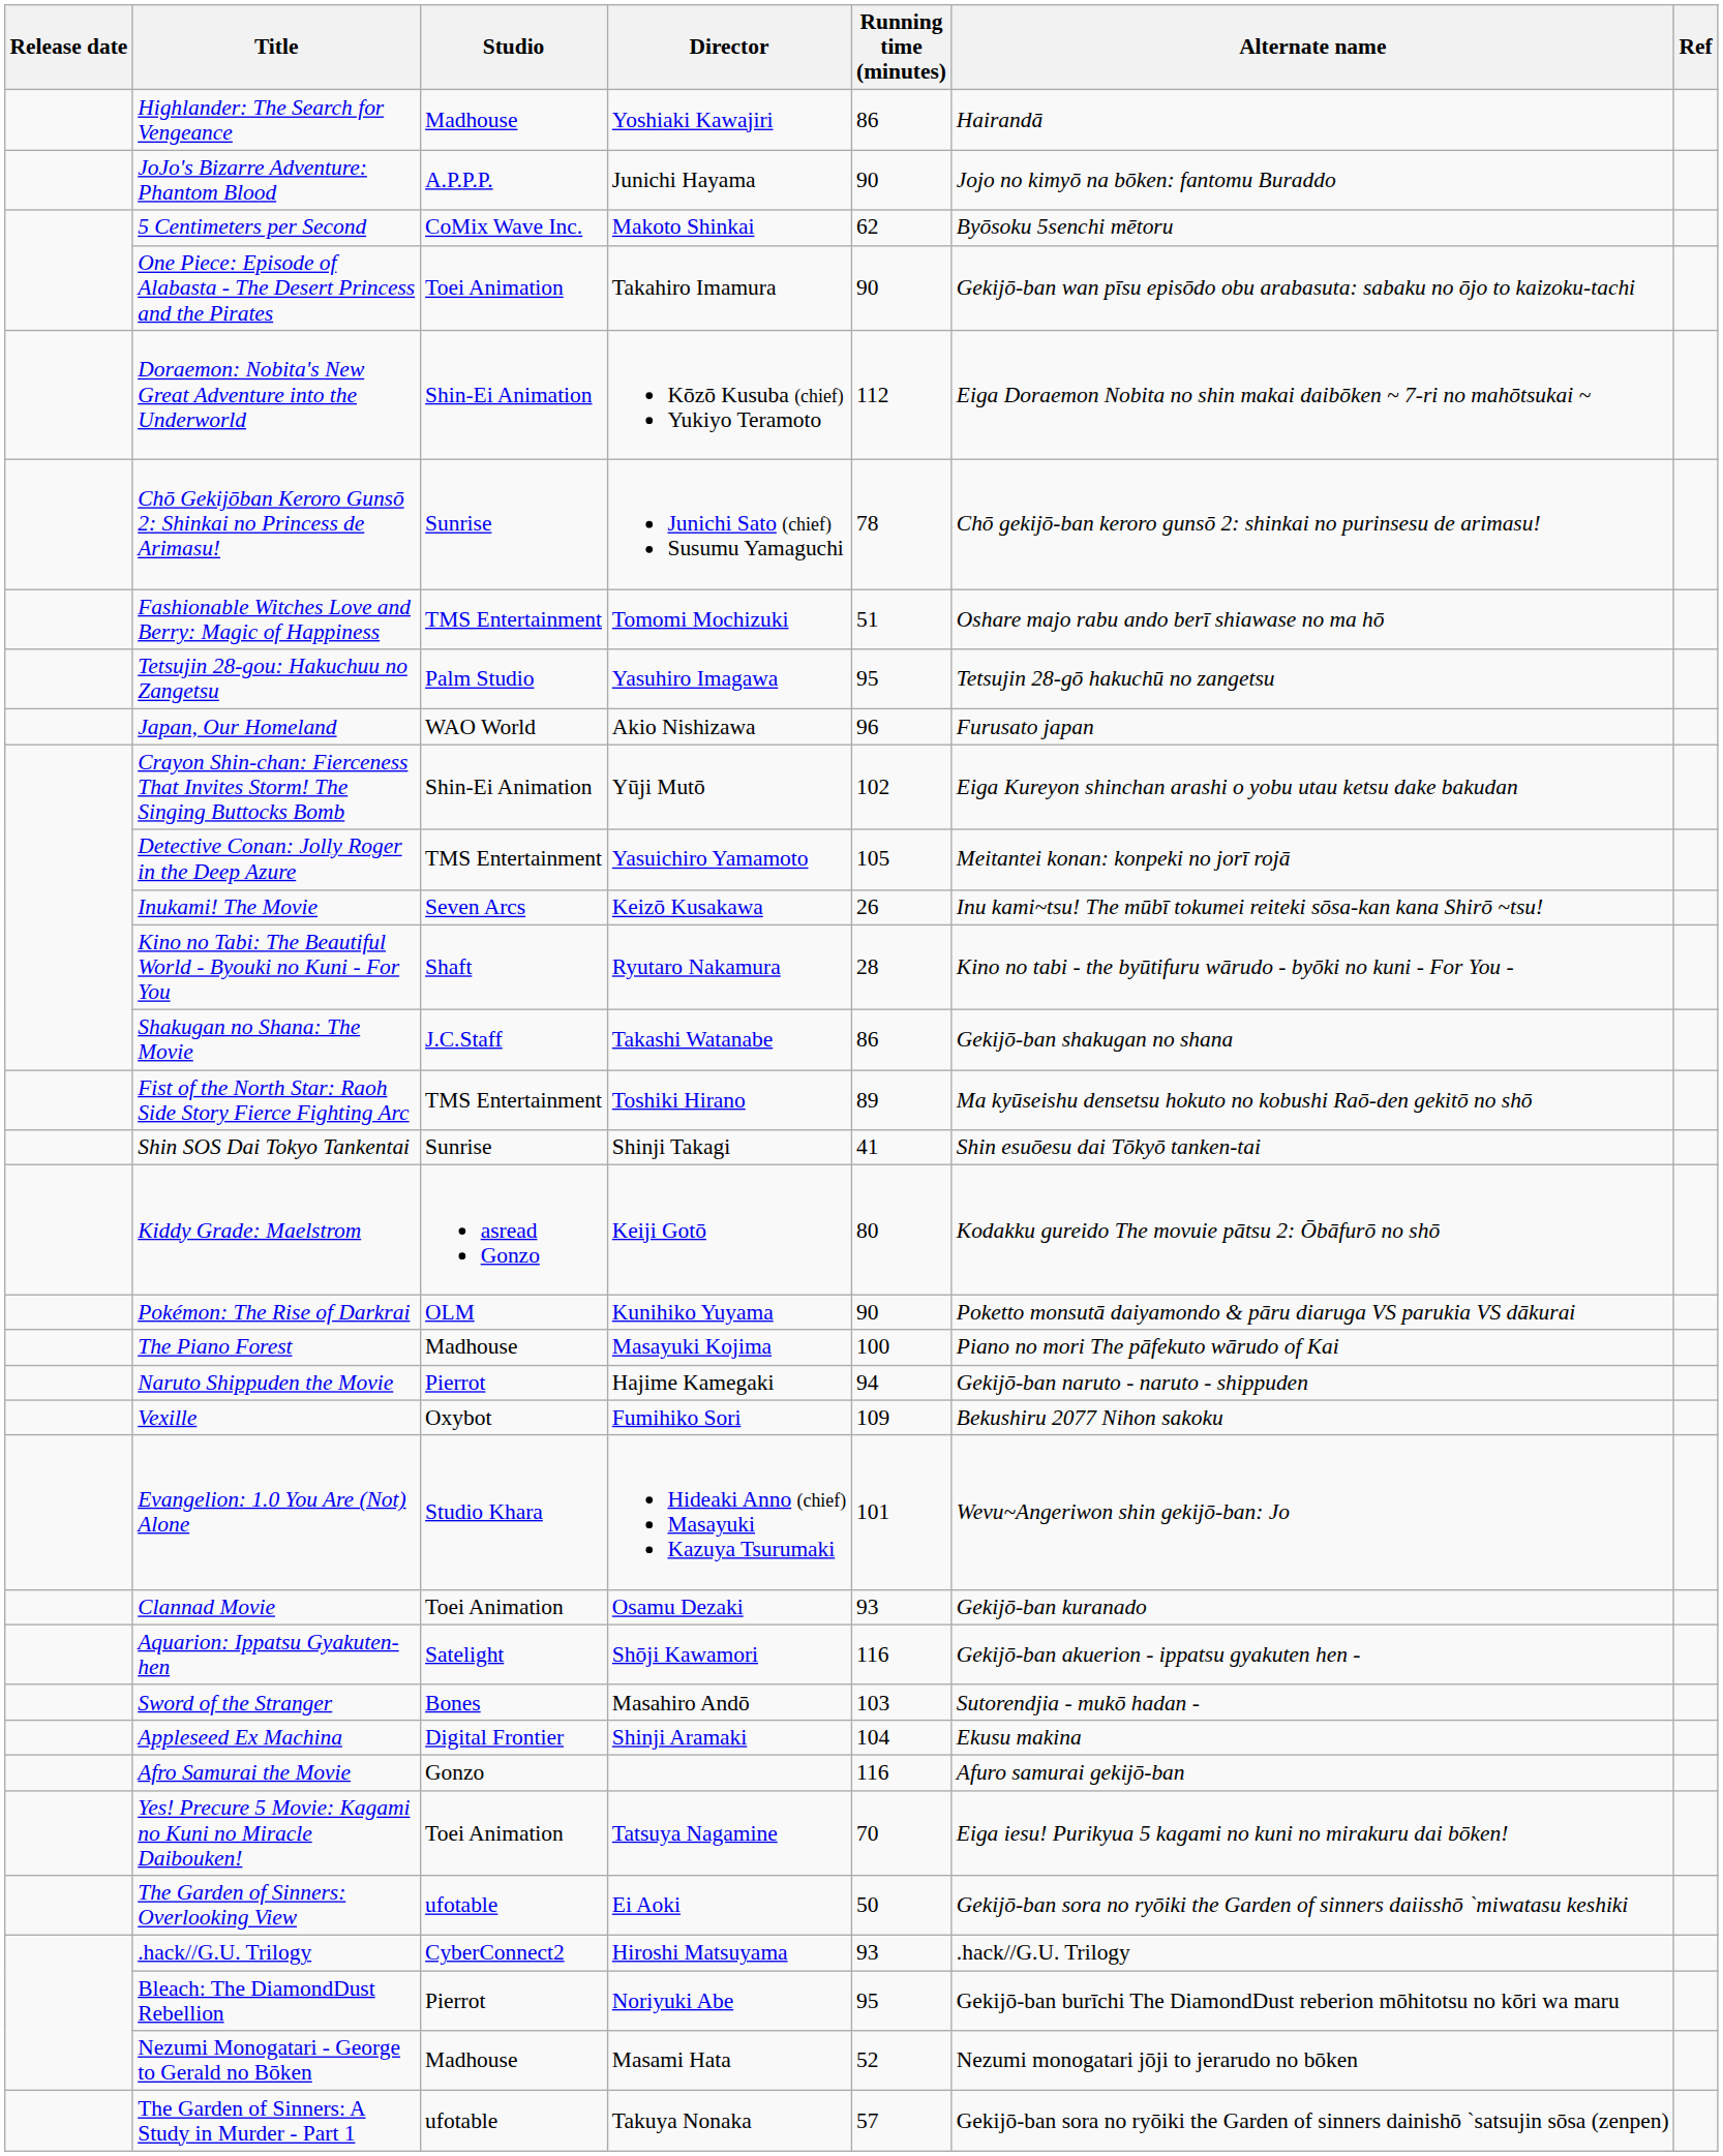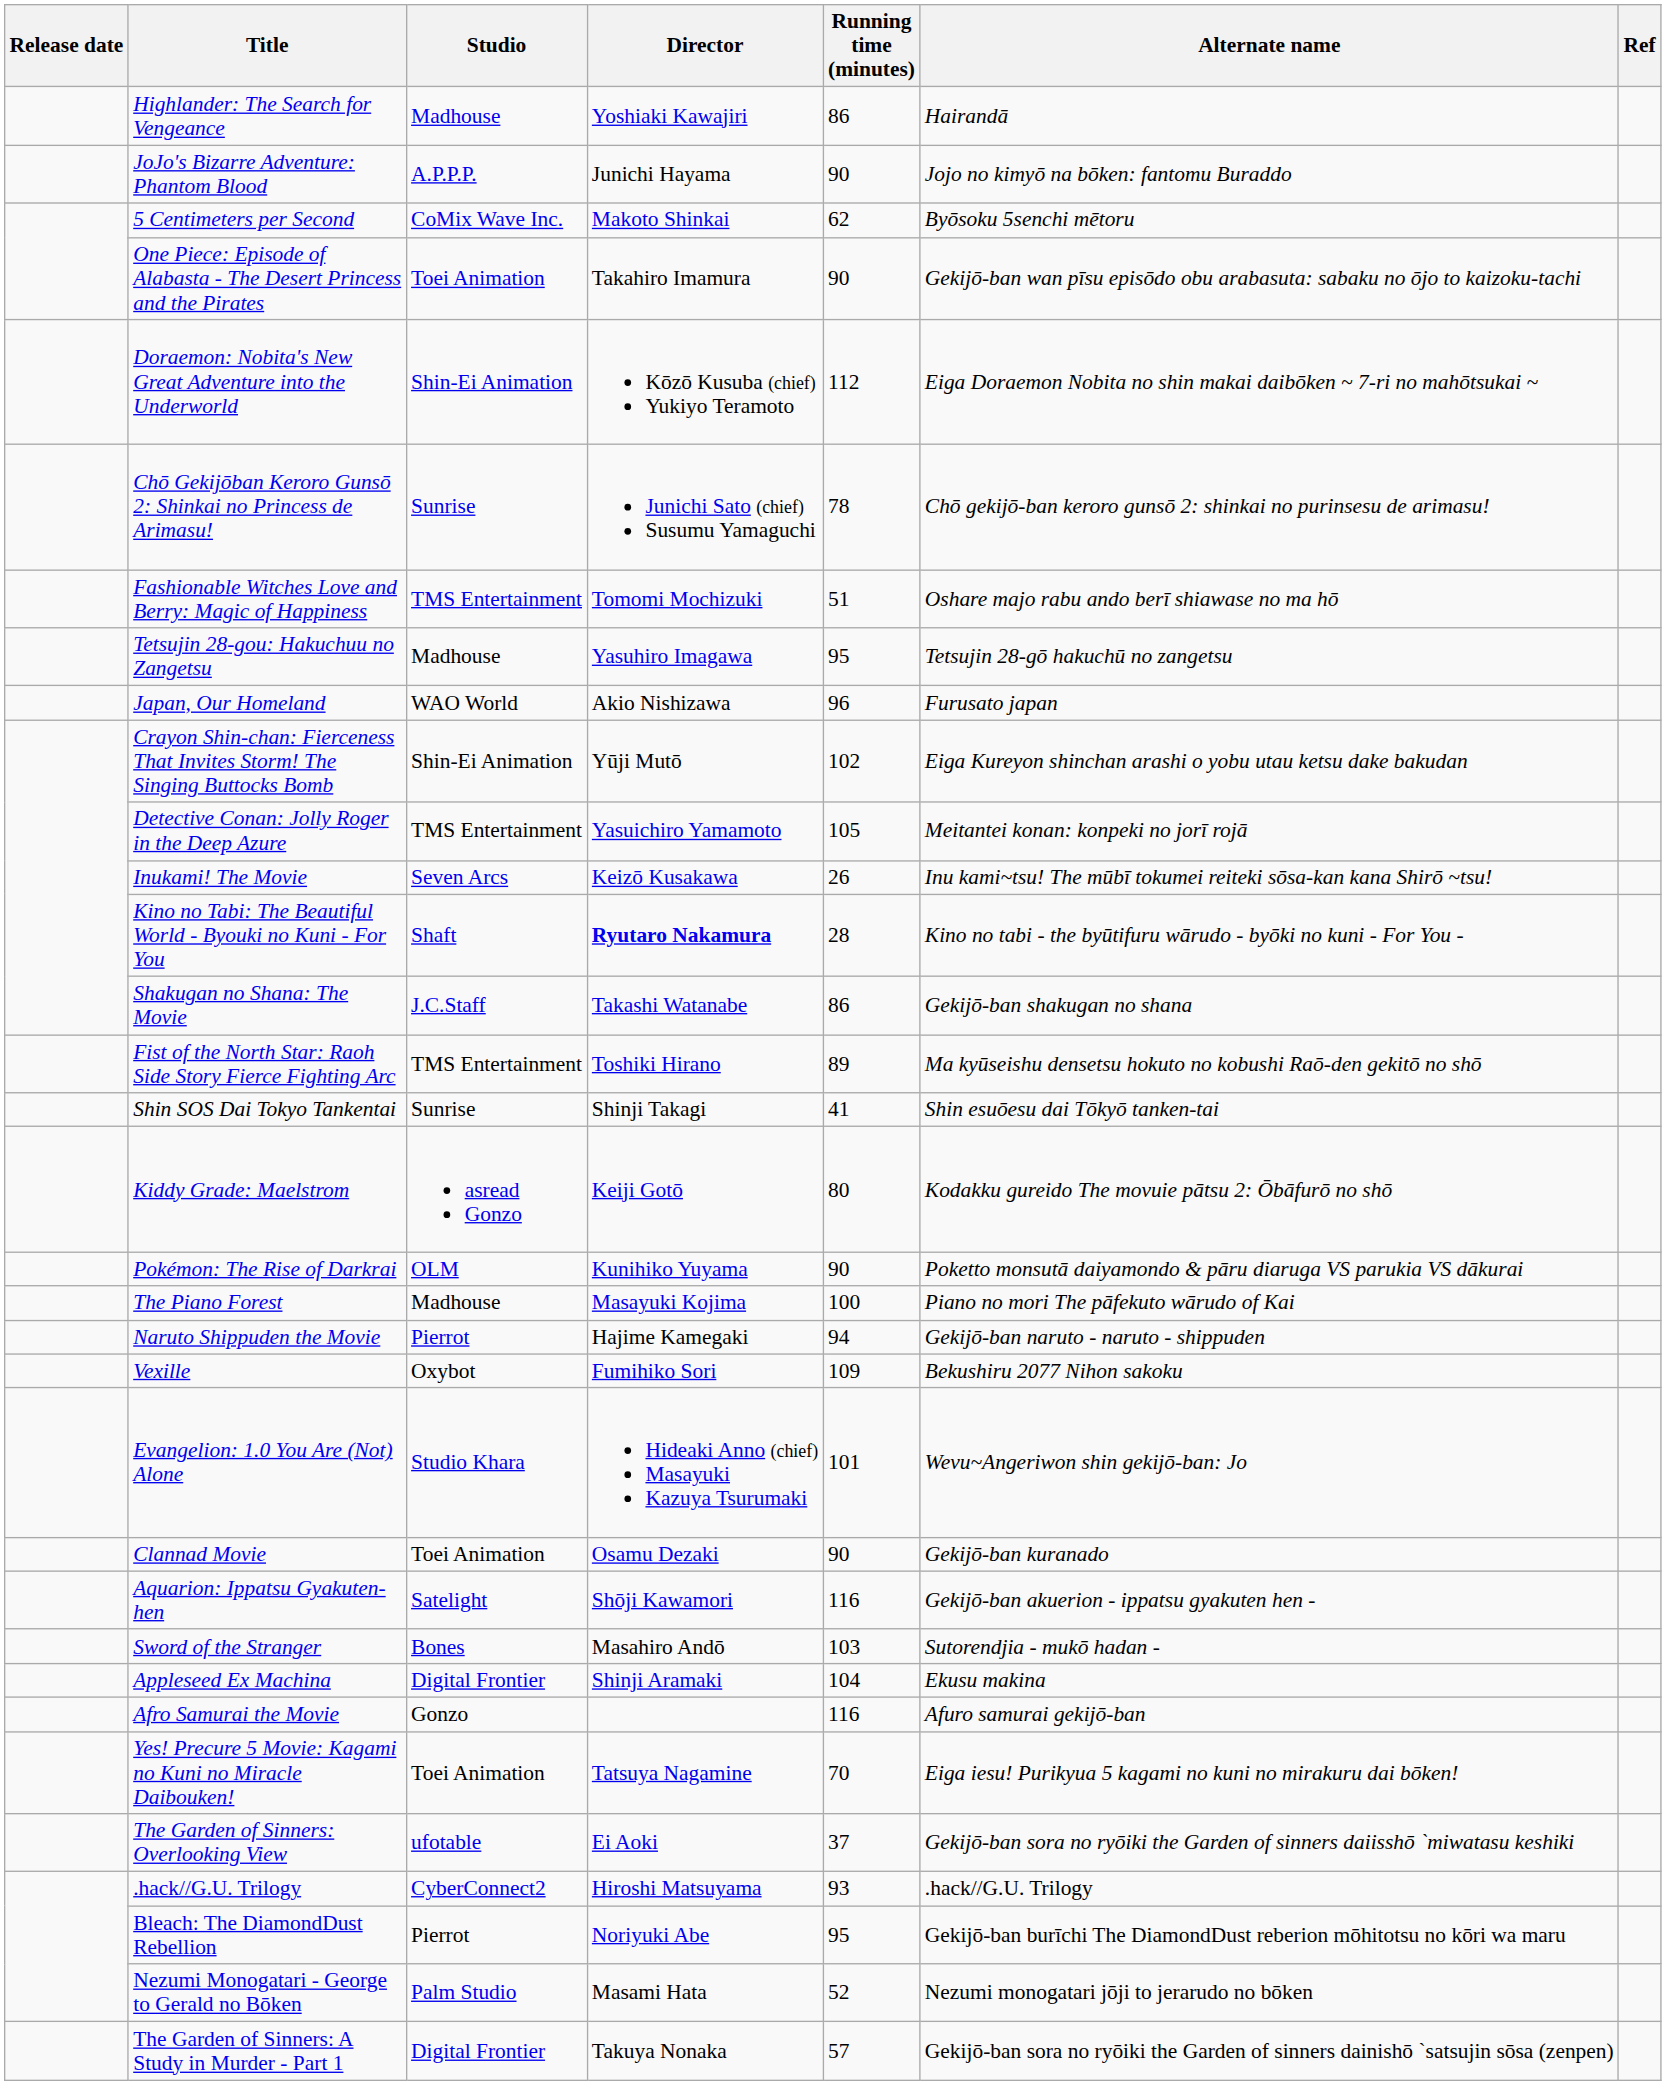Tetsujin 28-gou: Hakuchuu no Zangetsu | Studio: Palm Studio -> Madhouse
Kino no Tabi: The Beautiful World - Byouki no Kuni - For You | Director: normal -> bold
Clannad Movie | Running time (minutes): 93 -> 90
The Garden of Sinners: Overlooking View | Running time (minutes): 50 -> 37
Nezumi Monogatari - George to Gerald no Bōken | Studio: Madhouse -> Palm Studio
The Garden of Sinners: A Study in Murder - Part 1 | Studio: ufotable -> Digital Frontier
